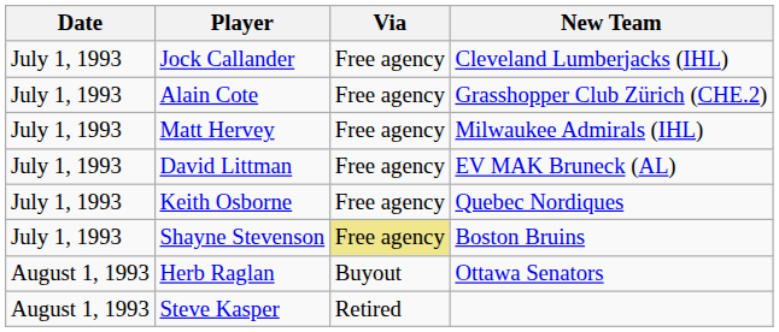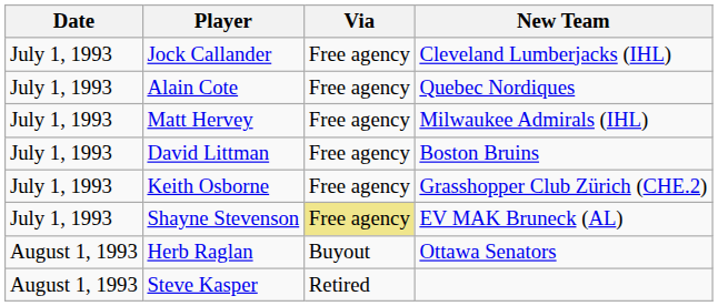Alain Cote | New Team: Grasshopper Club Zürich (CHE.2) -> Quebec Nordiques
David Littman | New Team: EV MAK Bruneck (AL) -> Boston Bruins
Keith Osborne | New Team: Quebec Nordiques -> Grasshopper Club Zürich (CHE.2)
Shayne Stevenson | New Team: Boston Bruins -> EV MAK Bruneck (AL)
